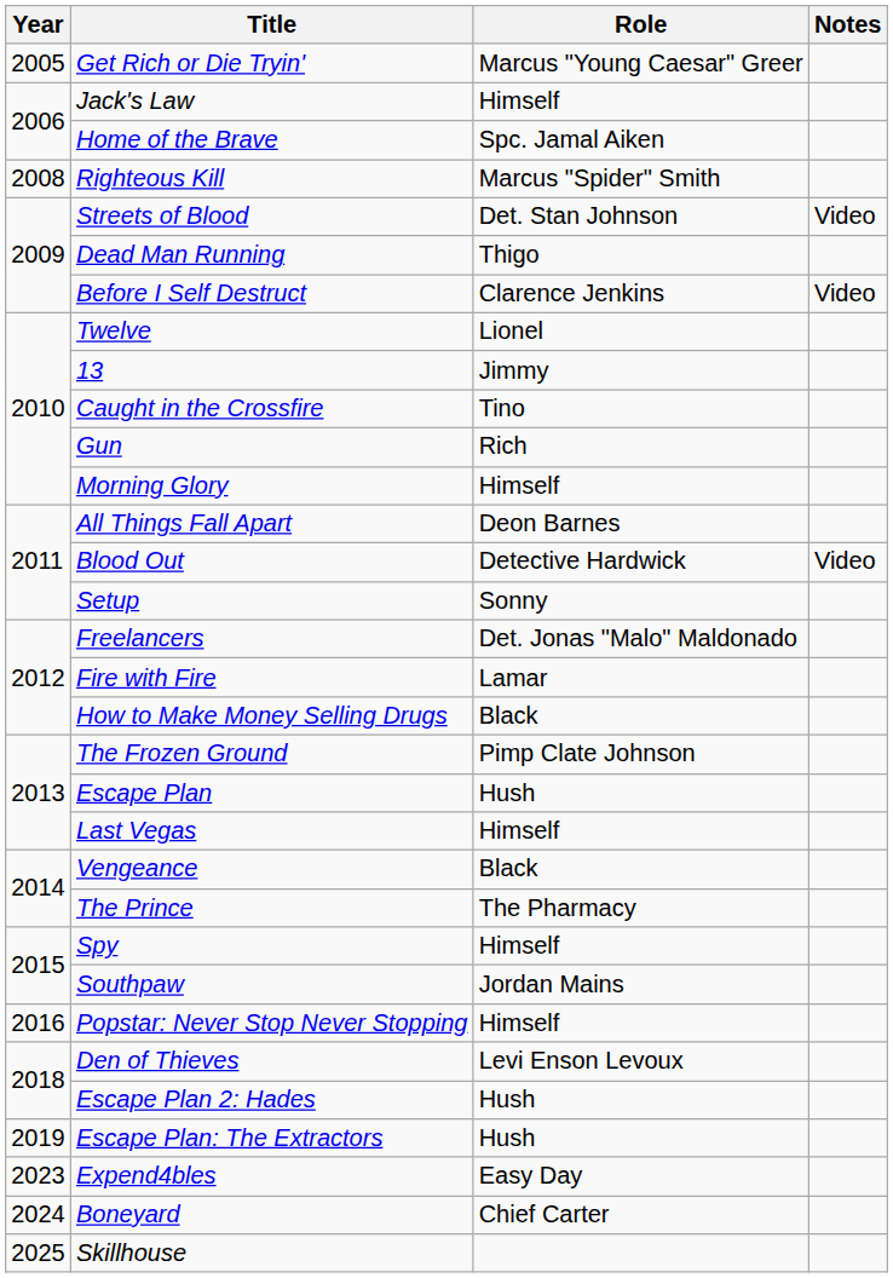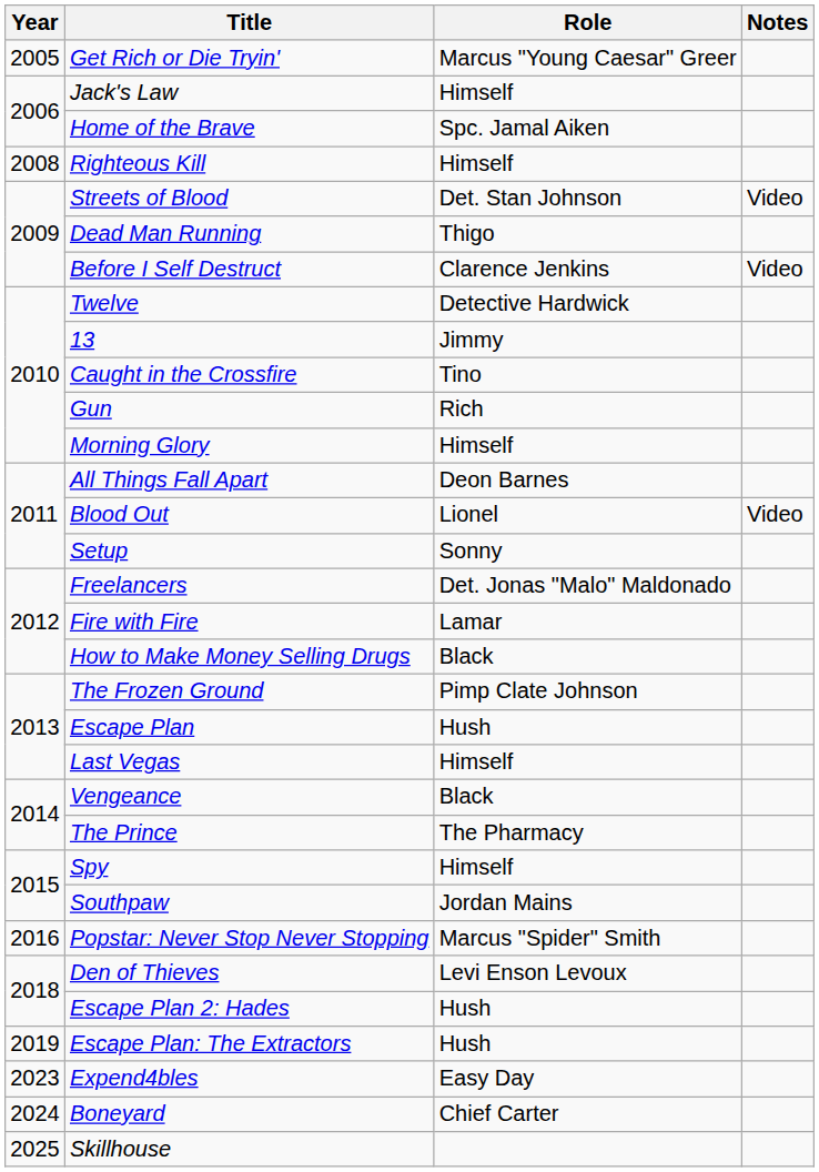Righteous Kill | Role: Marcus "Spider" Smith -> Himself
Twelve | Role: Lionel -> Detective Hardwick
Blood Out | Role: Detective Hardwick -> Lionel
Popstar: Never Stop Never Stopping | Role: Himself -> Marcus "Spider" Smith
